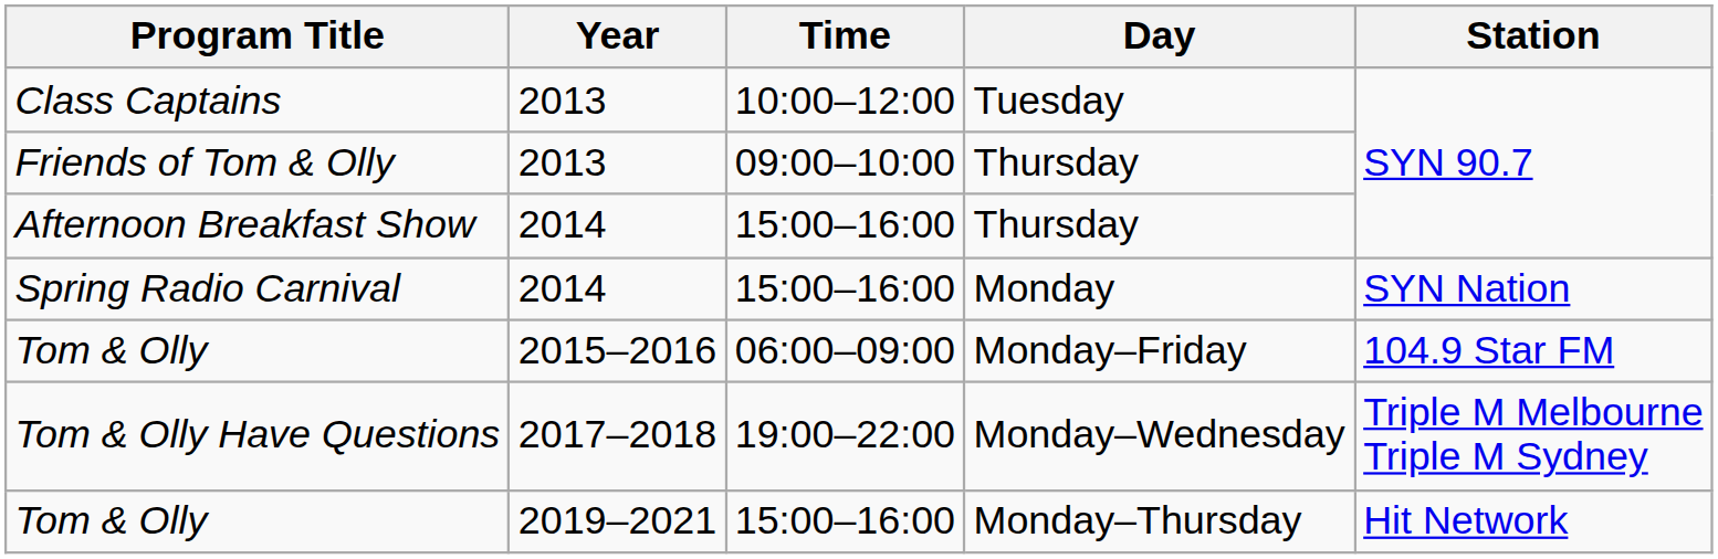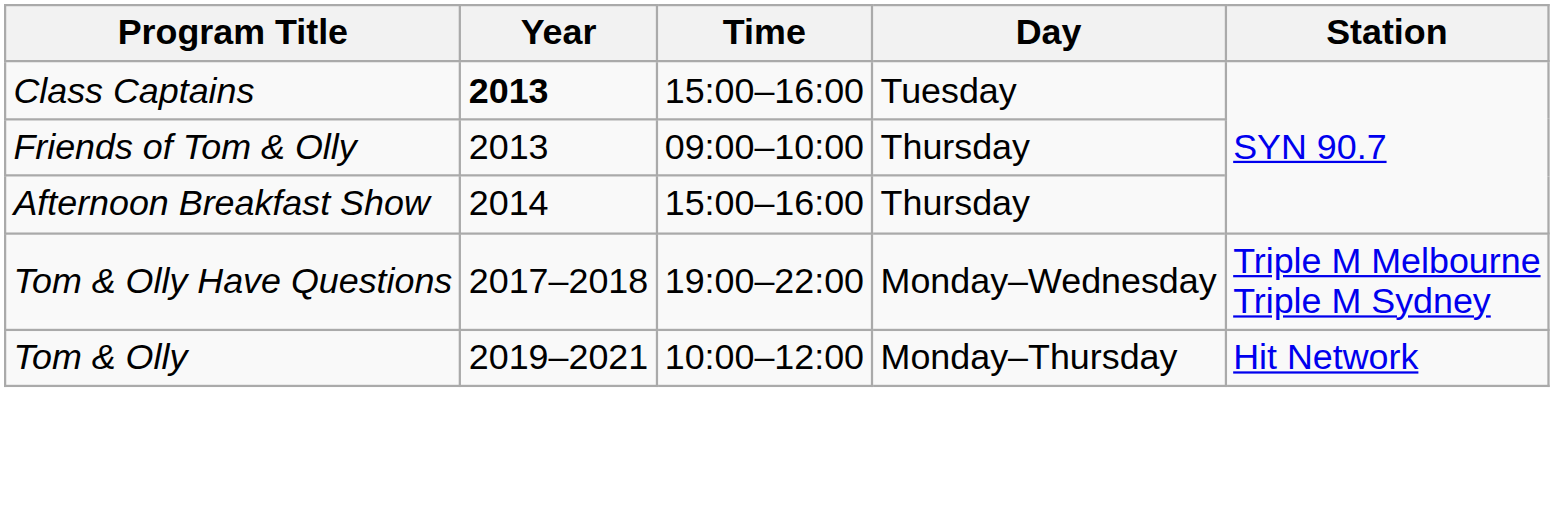Class Captains | Year: normal -> bold
Class Captains | Time: 10:00–12:00 -> 15:00–16:00
- row: Spring Radio Carnival | 2014 | 15:00–16:00 | Monday | SYN Nation
- row: Tom & Olly | 2015–2016 | 06:00–09:00 | Monday–Friday | 104.9 Star FM
Tom & Olly / Monday–Thursday | Time: 15:00–16:00 -> 10:00–12:00
